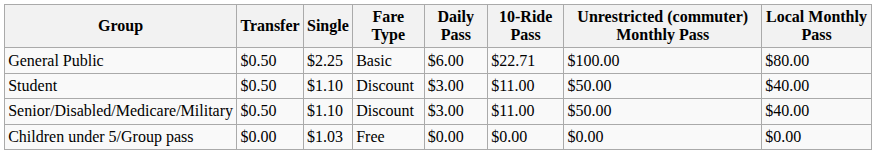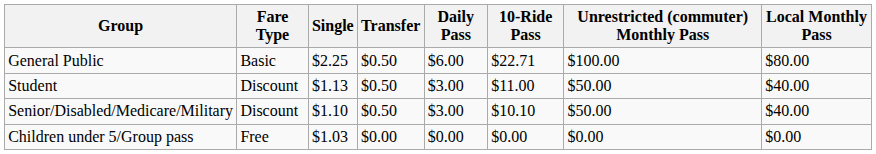columns swapped: Fare Type <-> Transfer
Student | Single: $1.10 -> $1.13
Senior/Disabled/Medicare/Military | 10-Ride Pass: $11.00 -> $10.10
